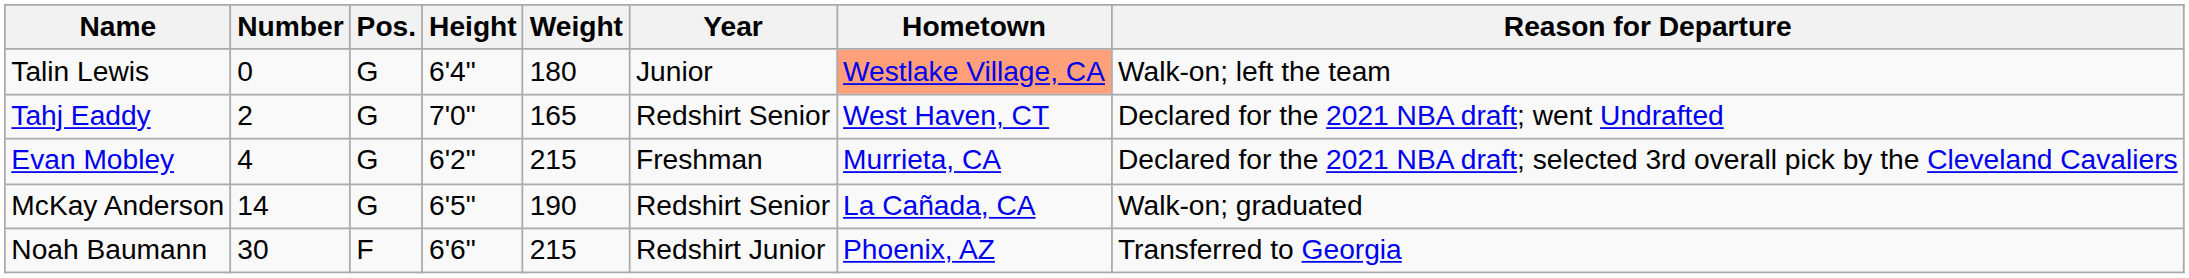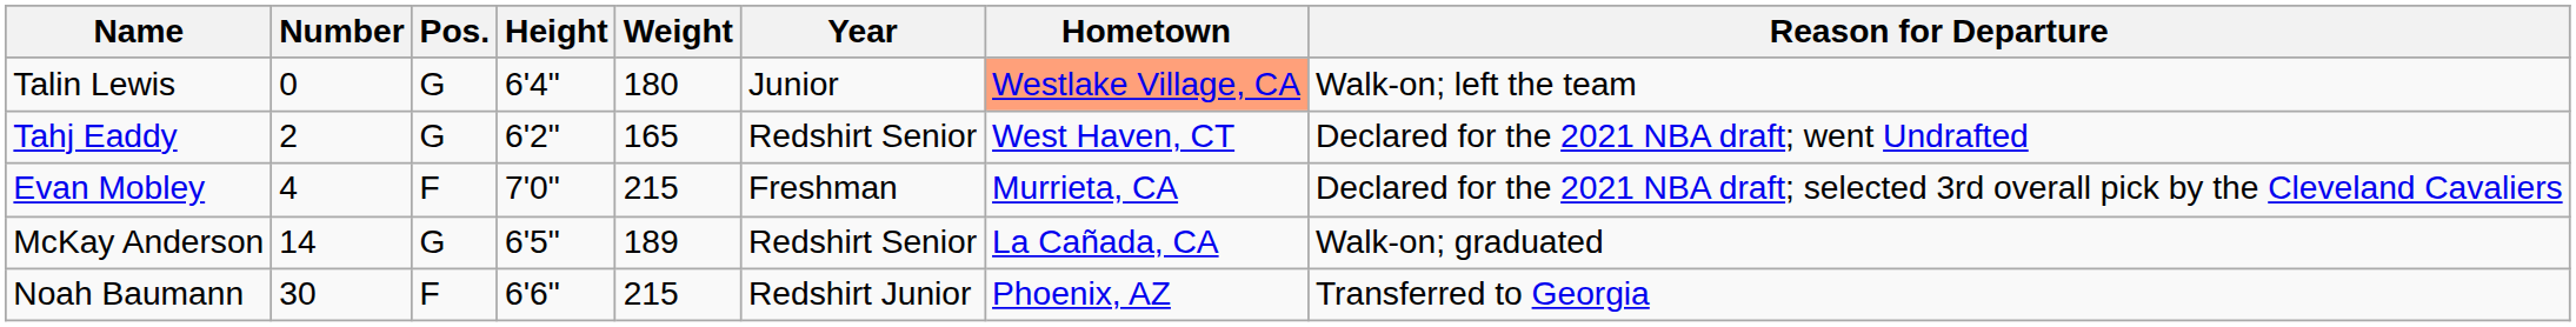Tahj Eaddy | Height: 7'0" -> 6'2"
Evan Mobley | Pos.: G -> F
Evan Mobley | Height: 6'2" -> 7'0"
McKay Anderson | Weight: 190 -> 189
